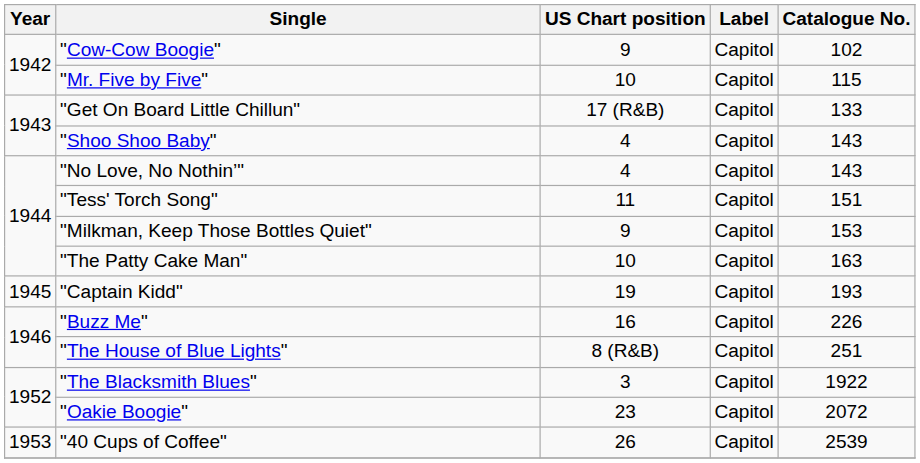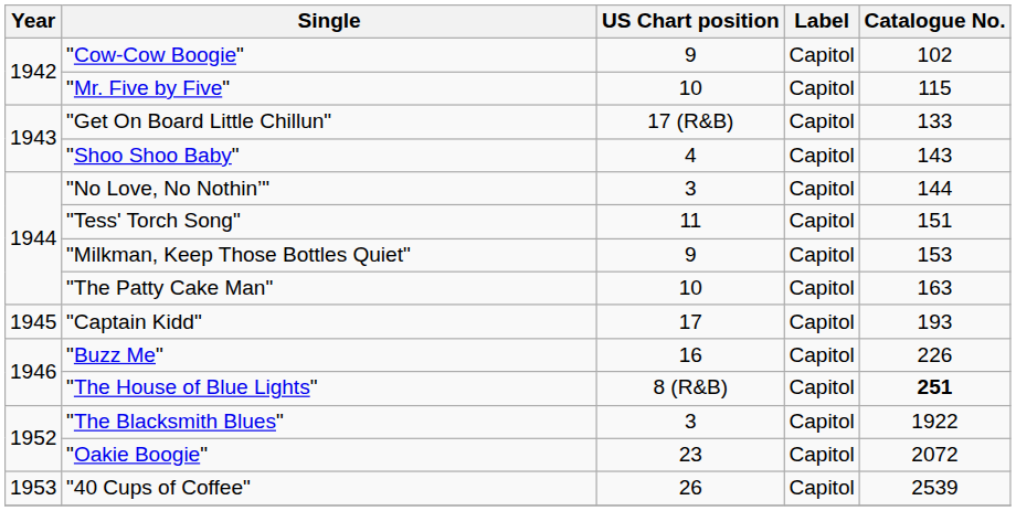"No Love, No Nothin’" | US Chart position: 4 -> 3
"No Love, No Nothin’" | Catalogue No.: 143 -> 144
"Captain Kidd" | US Chart position: 19 -> 17
"The House of Blue Lights" | Catalogue No.: normal -> bold
